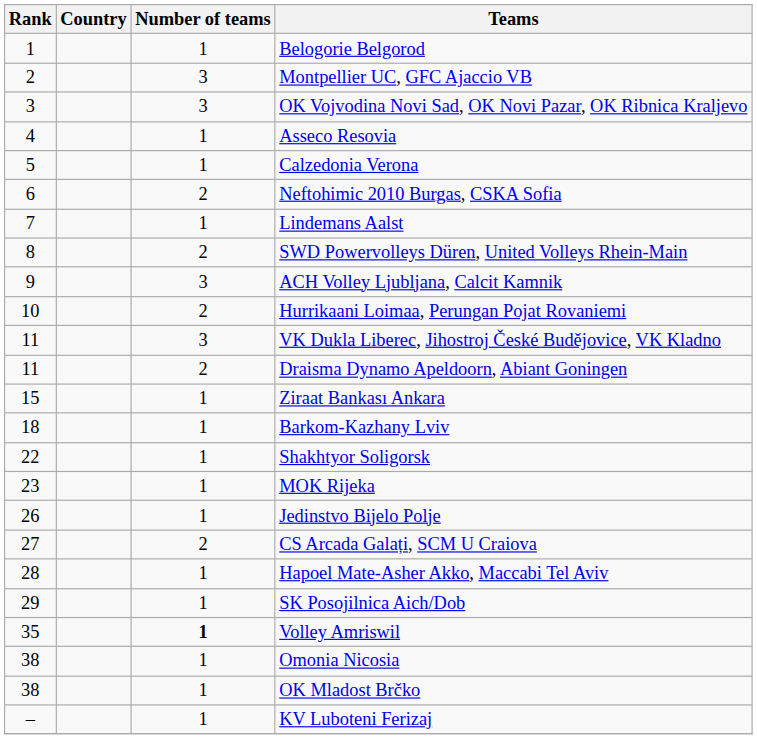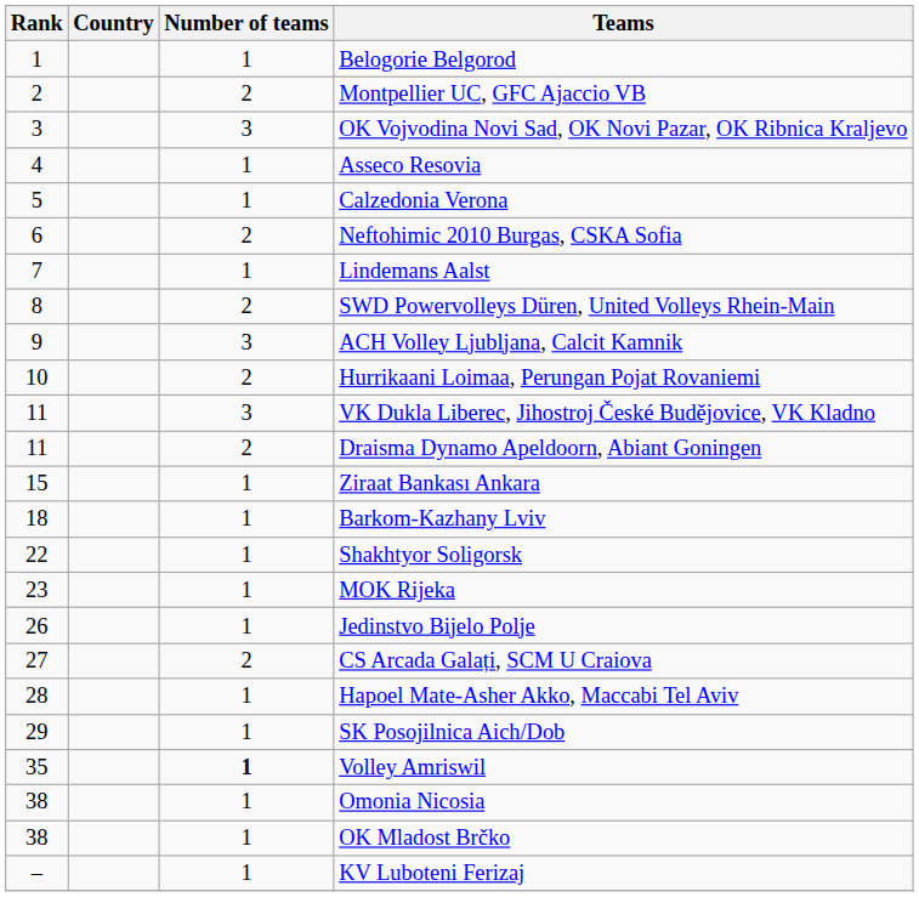Montpellier UC, GFC Ajaccio VB | Number of teams: 3 -> 2
